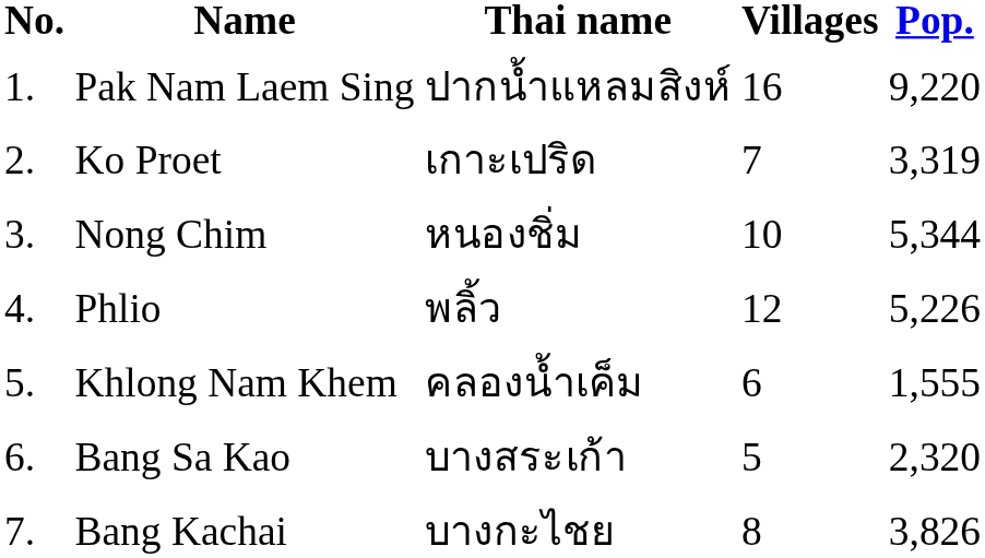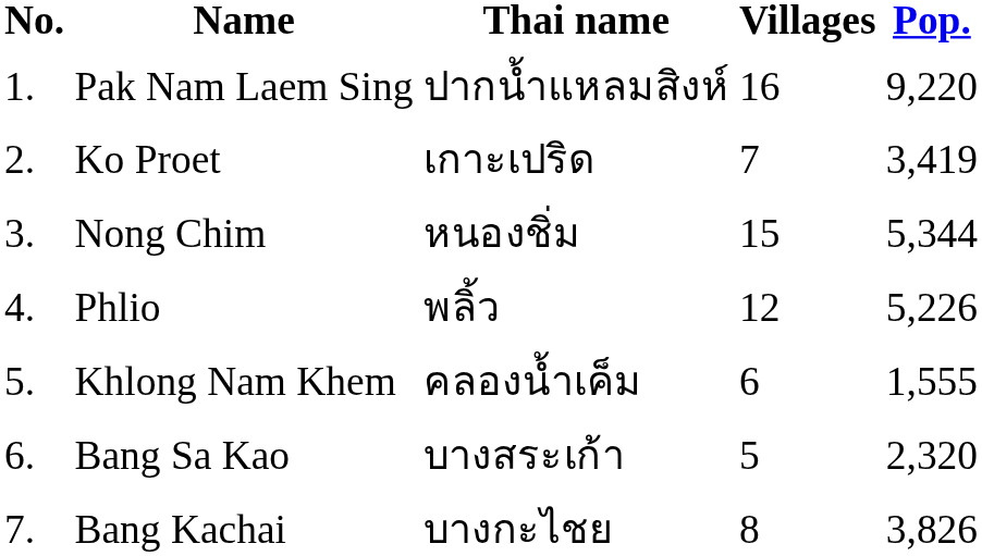Ko Proet | Pop.: 3,319 -> 3,419
Nong Chim | Villages: 10 -> 15
